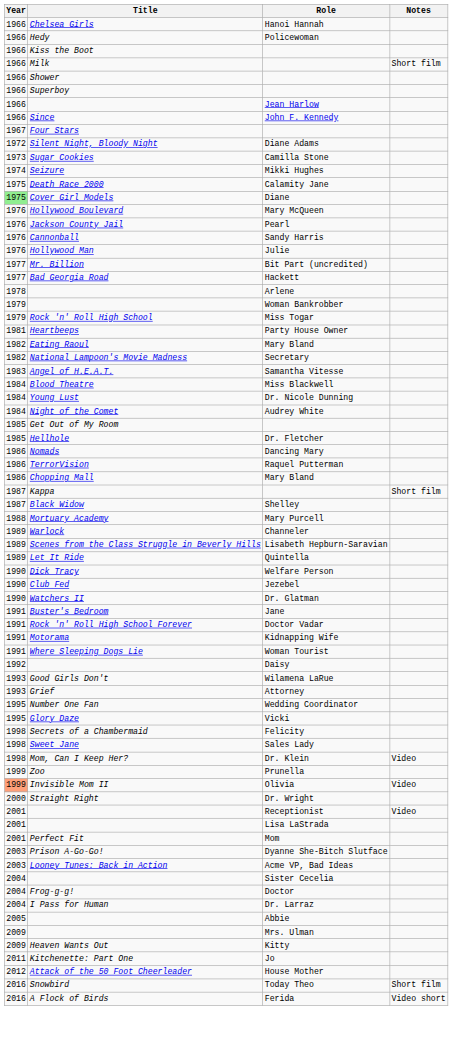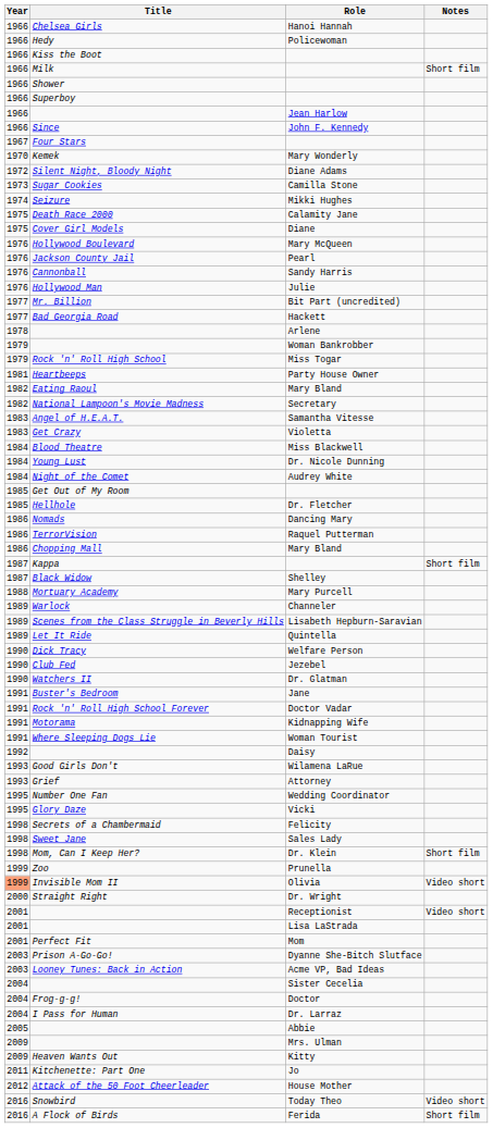+ row: 1970 | Kemek | Mary Wonderly
Diane | Year: lightgreen background -> no background
+ row: 1983 | Get Crazy | Violetta
Dr. Klein | Notes: Video -> Short film
Olivia | Notes: Video -> Video short
Receptionist | Notes: Video -> Video short
Today Theo | Notes: Short film -> Video short
Ferida | Notes: Video short -> Short film
